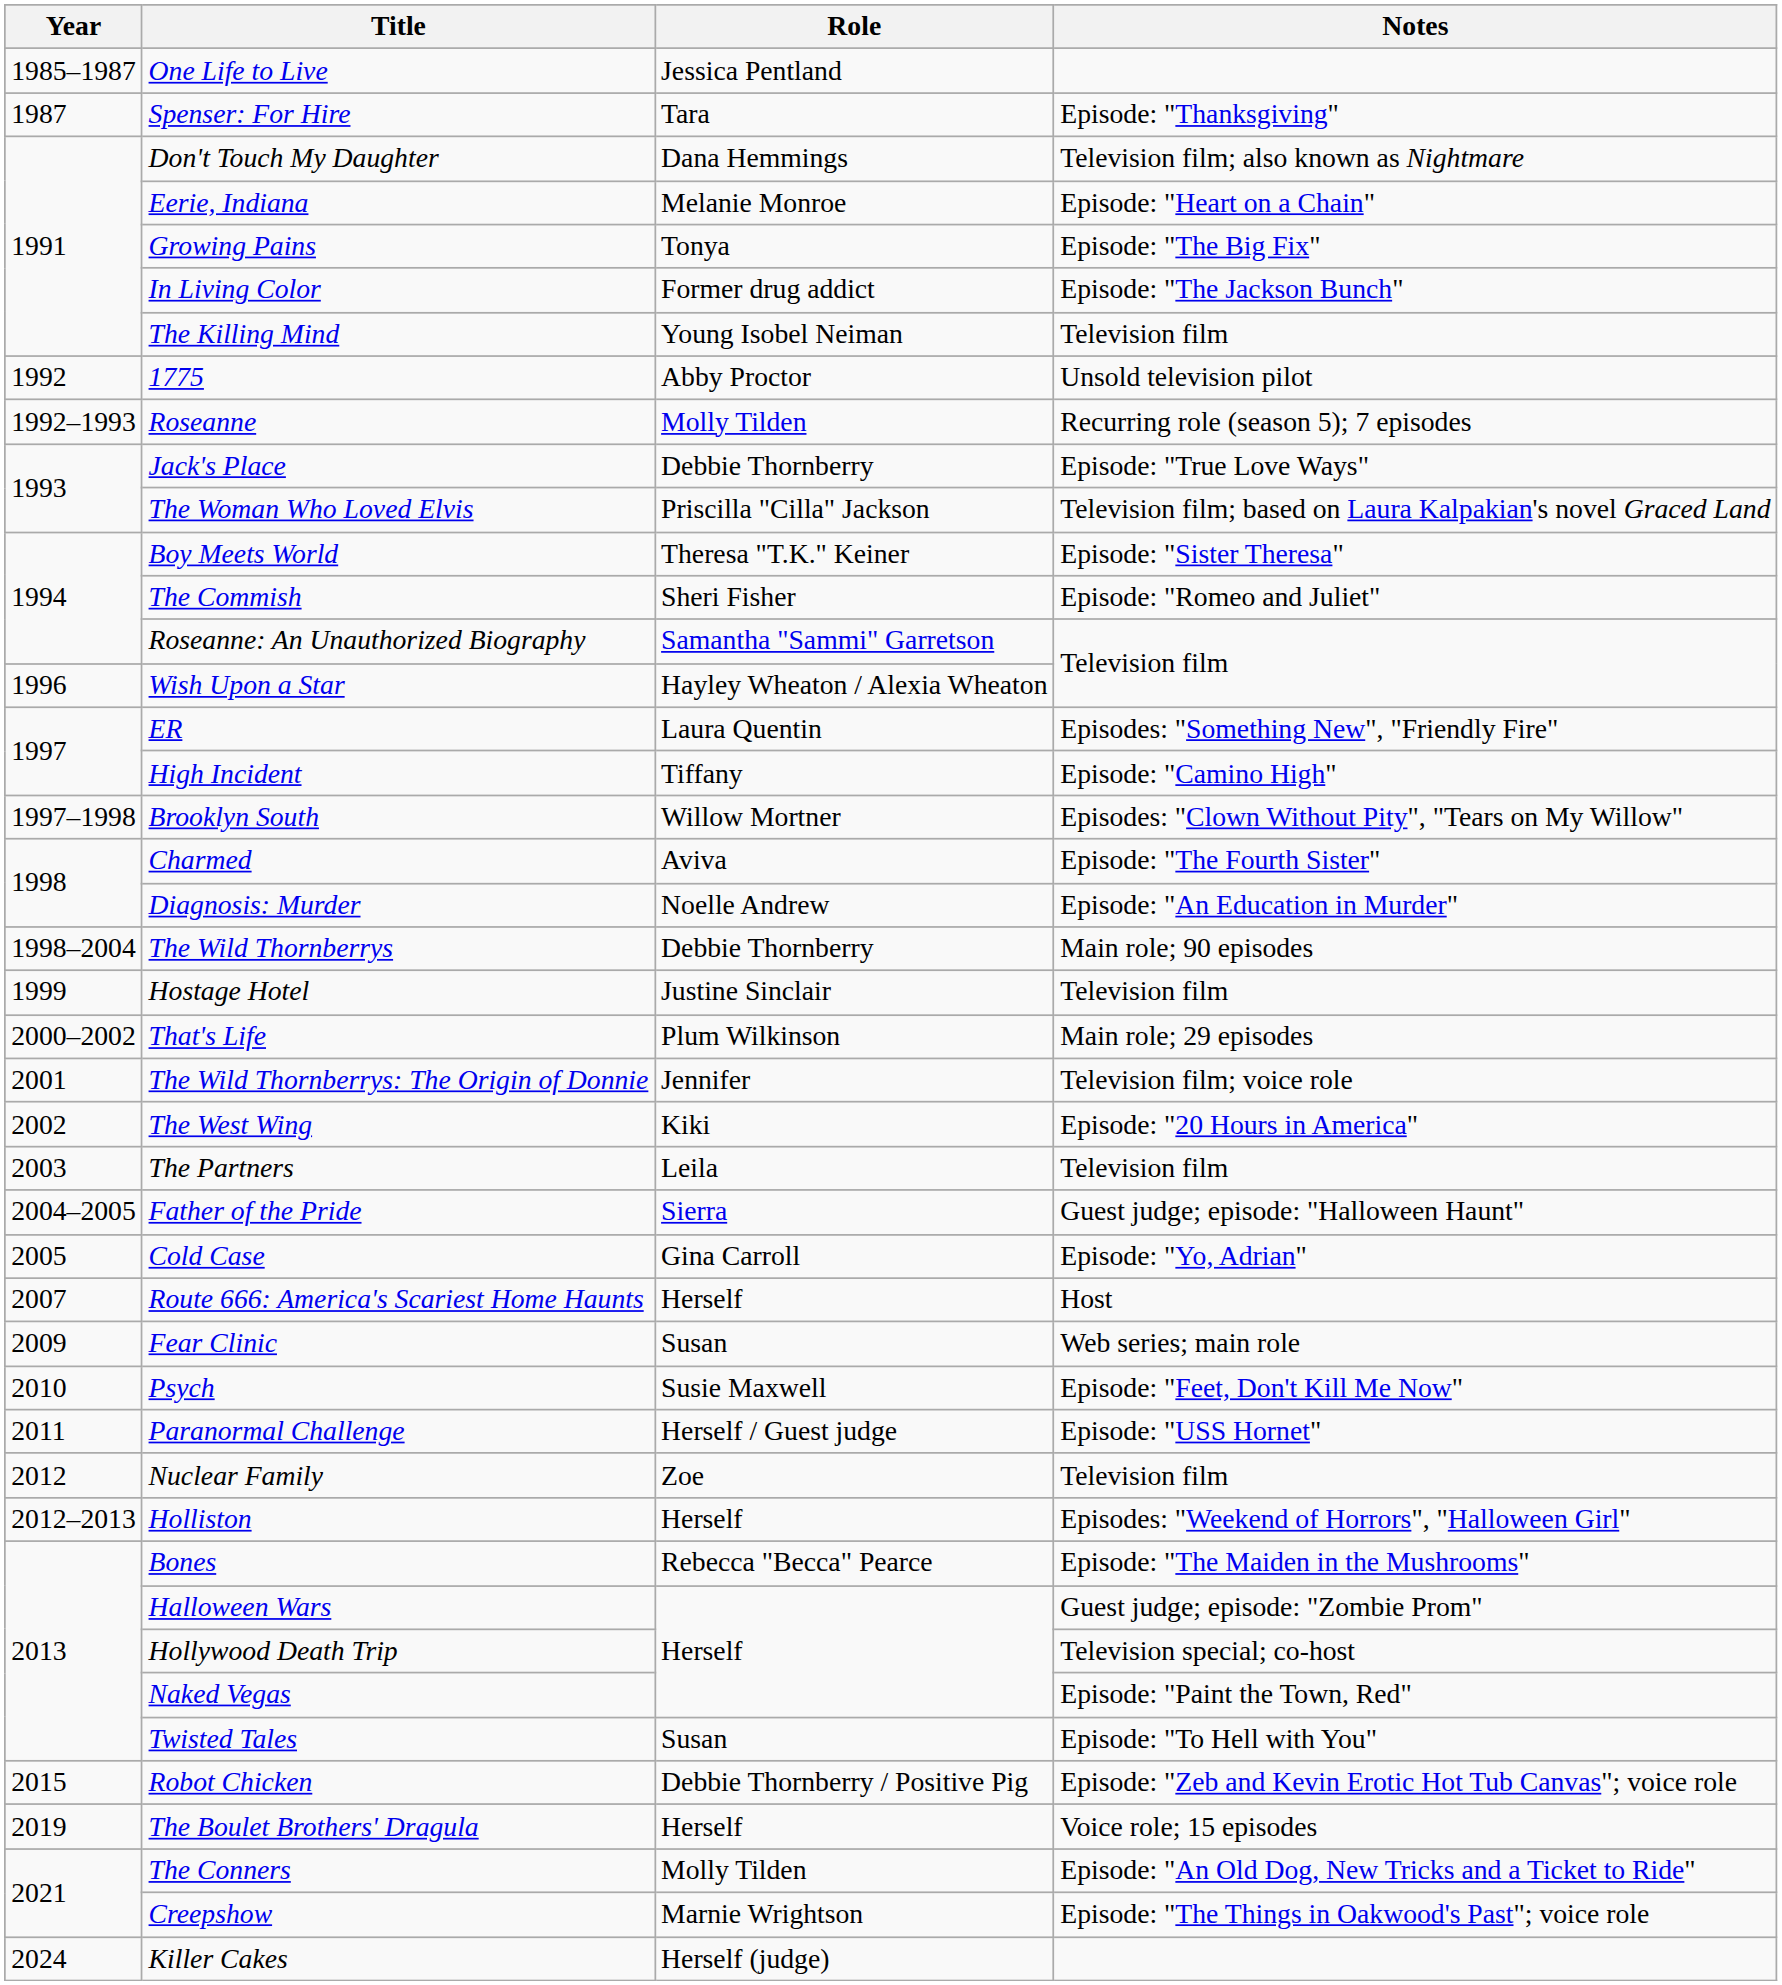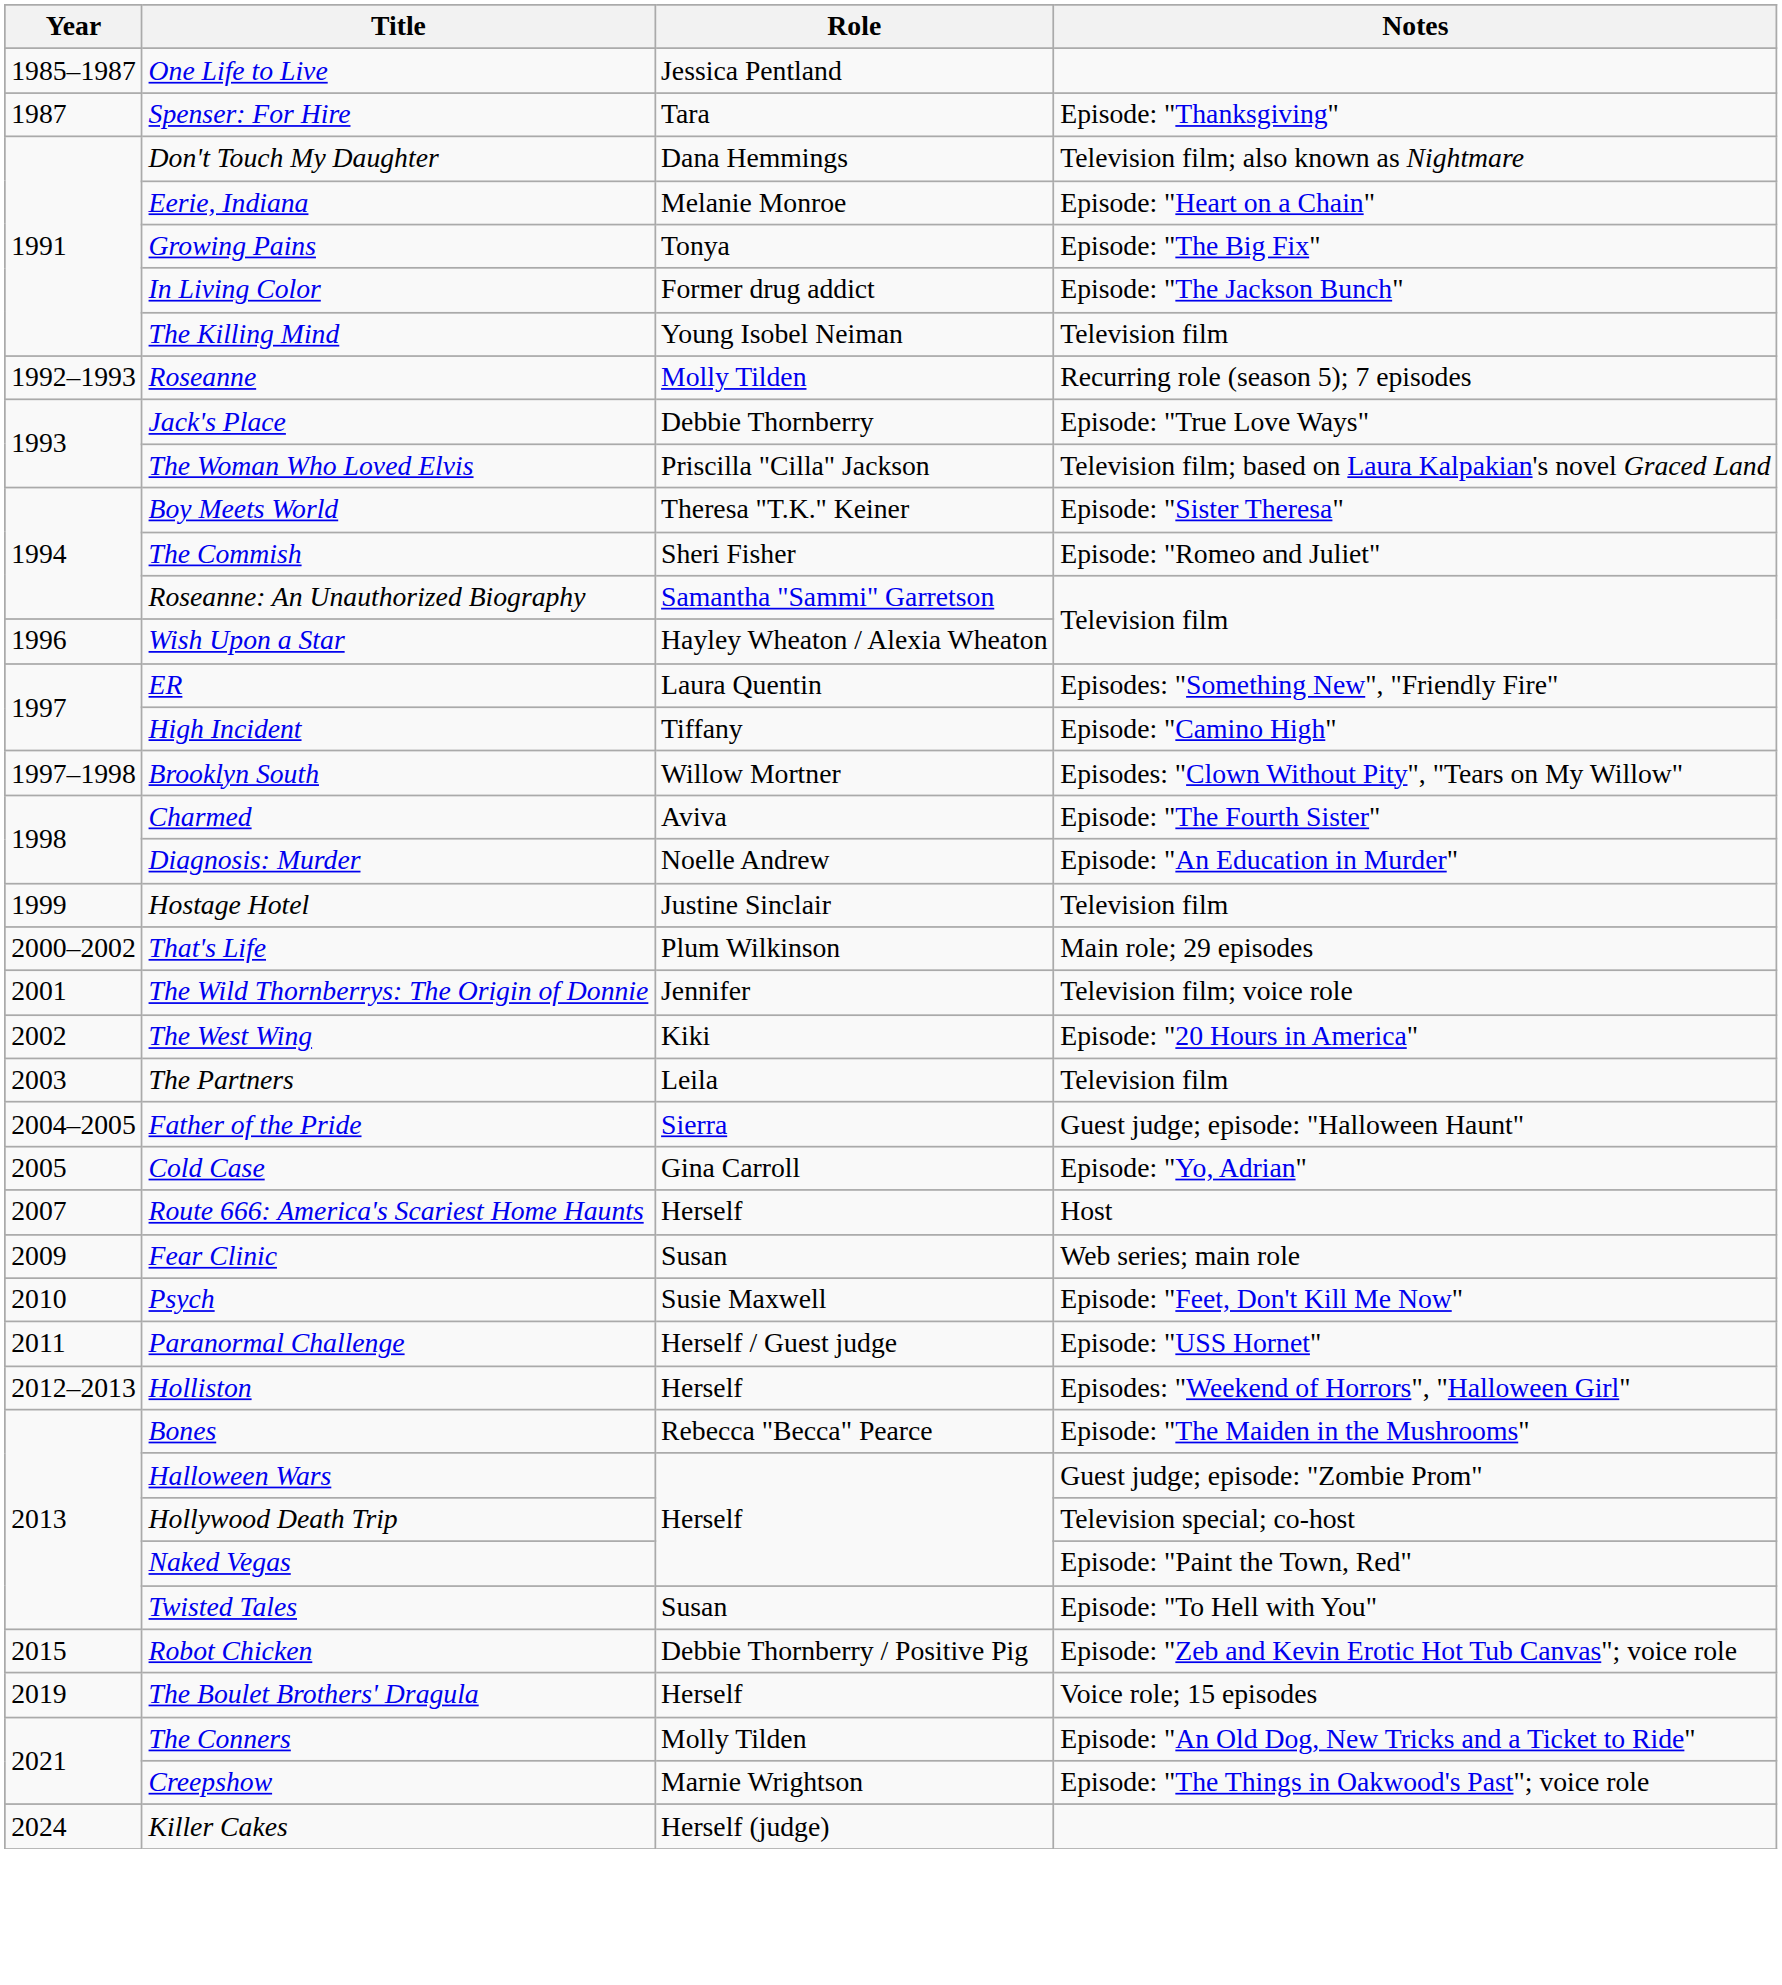- row: 1992 | 1775 | Abby Proctor | Unsold television pilot
- row: 1998–2004 | The Wild Thornberrys | Debbie Thornberry | Main role; 90 episodes
- row: 2012 | Nuclear Family | Zoe | Television film
